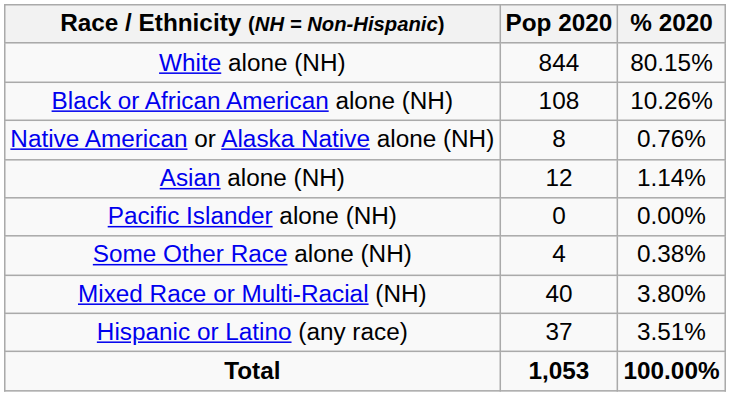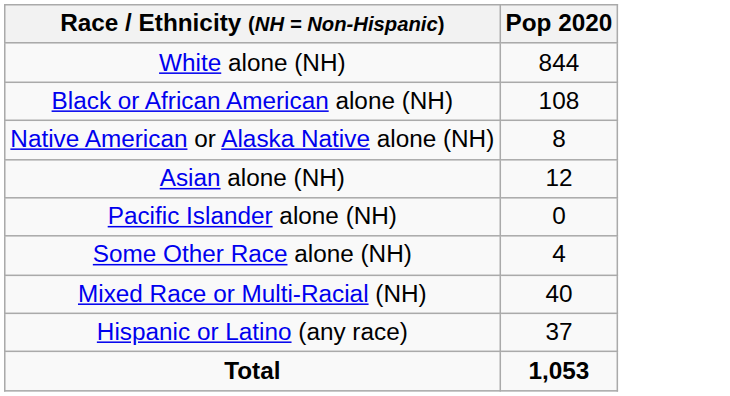- column: % 2020 | 80.15% | 10.26% | 0.76% | 1.14% | 0.00% | 0.38% | 3.80% | 3.51% | 100.00%
